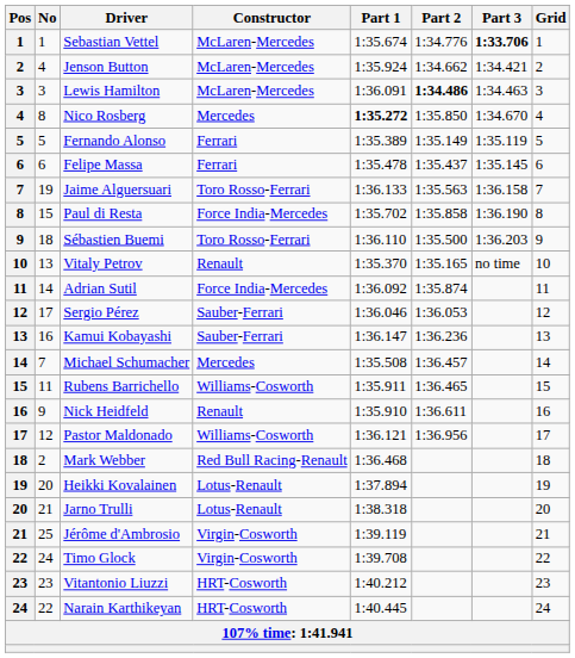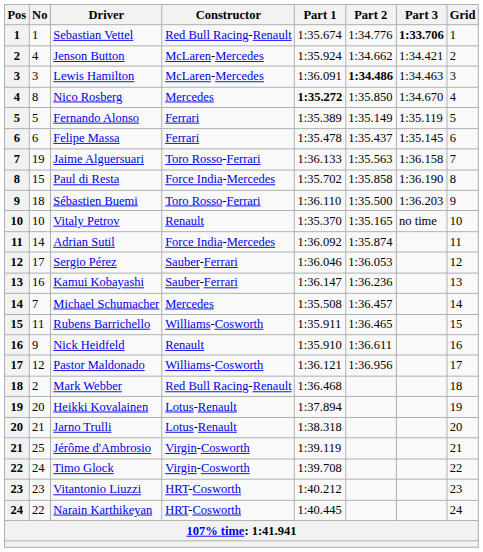Sebastian Vettel | Constructor: McLaren-Mercedes -> Red Bull Racing-Renault
Vitaly Petrov | No: 13 -> 10
